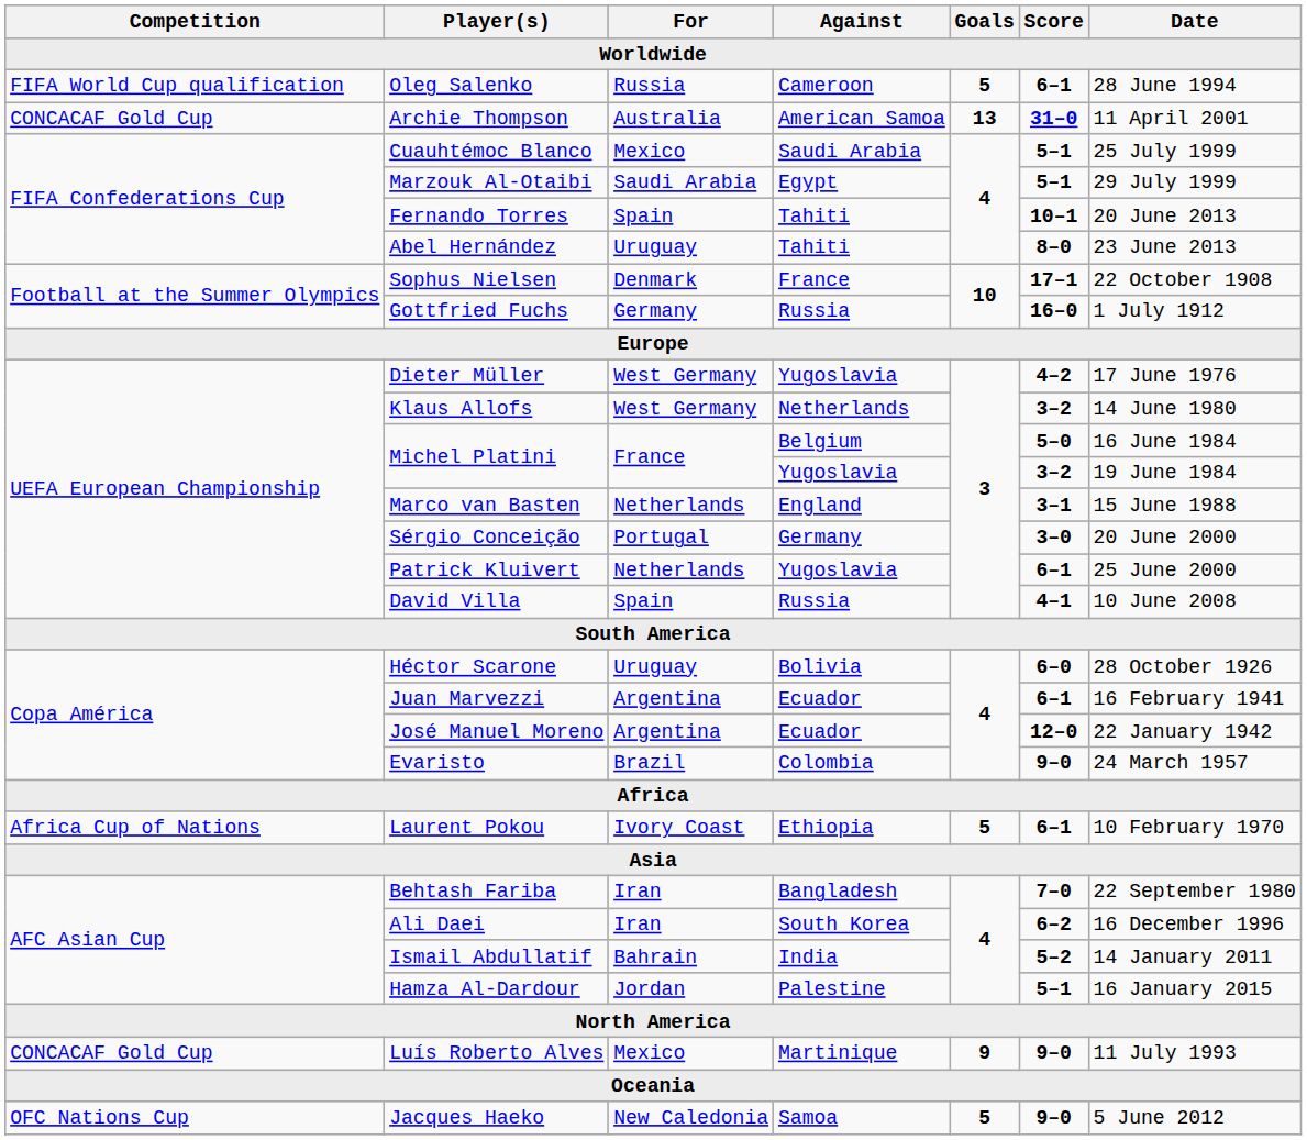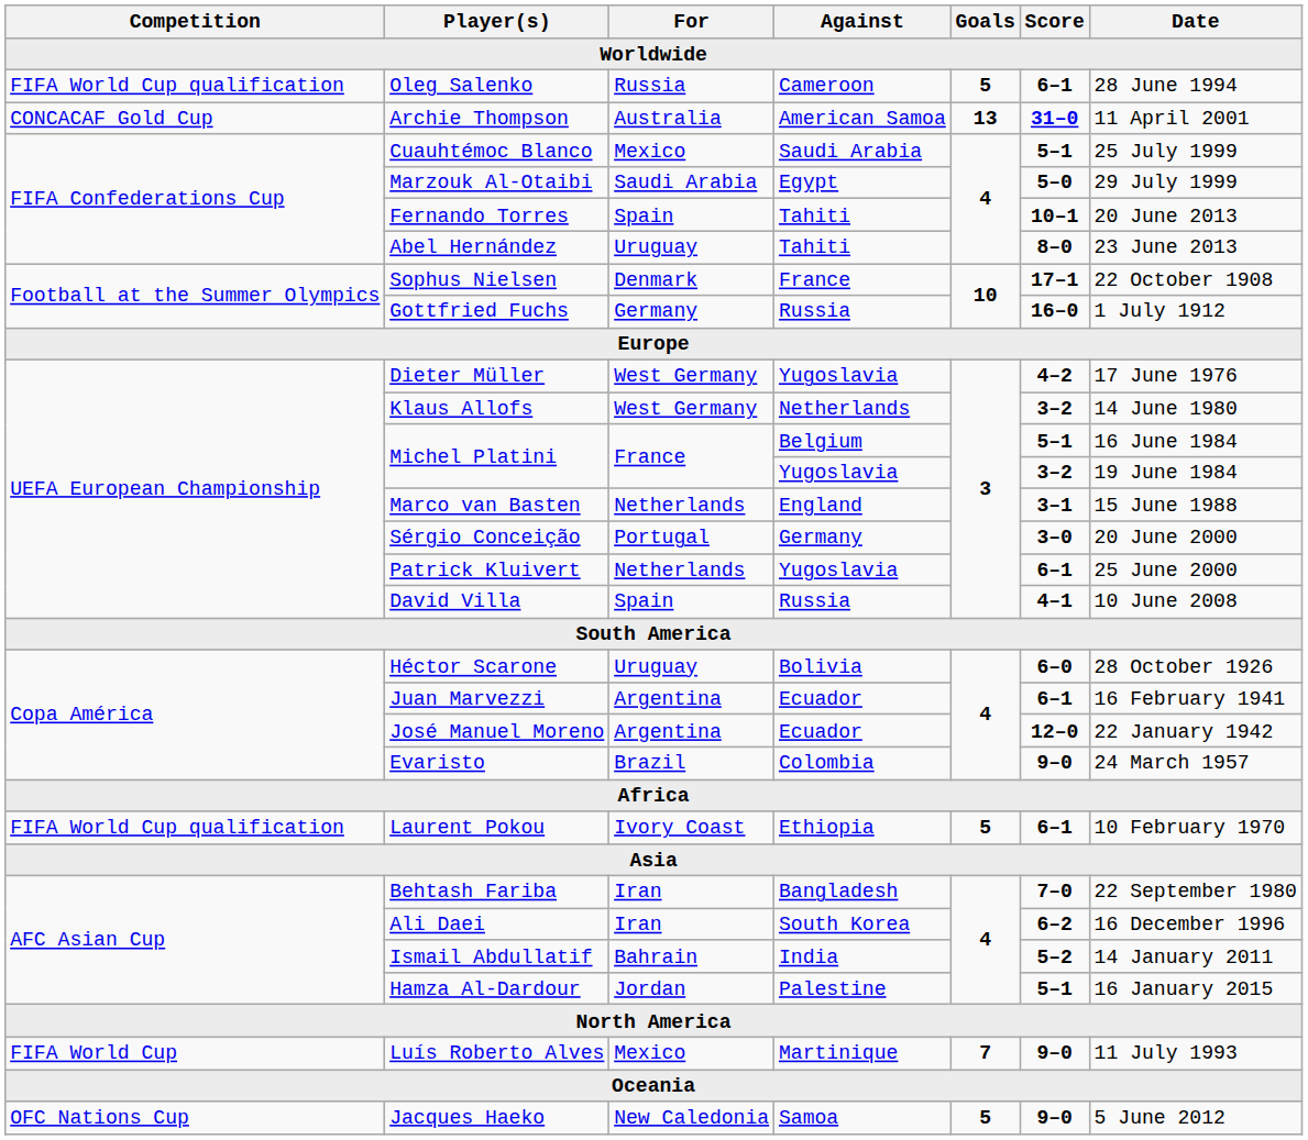Marzouk Al-Otaibi | Score: 5–1 -> 5–0
Michel Platini / Belgium | Score: 5–0 -> 5–1
Laurent Pokou | Competition: Africa Cup of Nations -> FIFA World Cup qualification
Luís Roberto Alves | Competition: CONCACAF Gold Cup -> FIFA World Cup
Luís Roberto Alves | Goals: 9 -> 7
